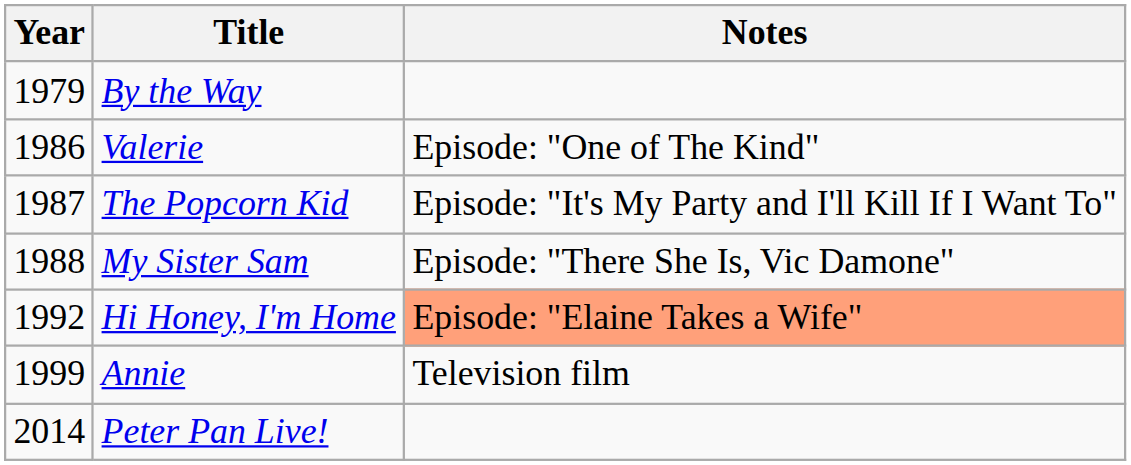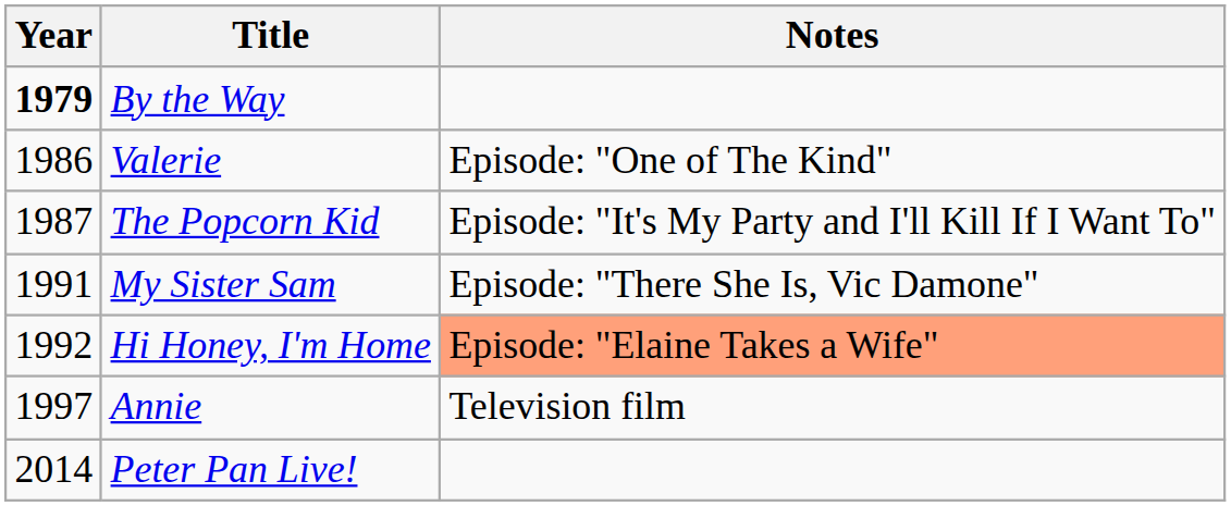By the Way | Year: normal -> bold
My Sister Sam | Year: 1988 -> 1991
Annie | Year: 1999 -> 1997
